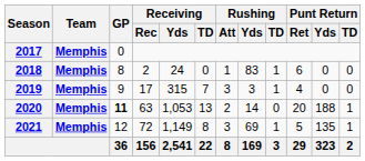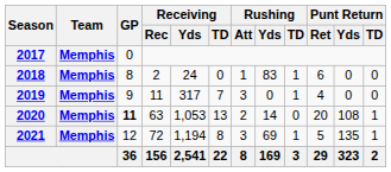2019 | Receiving / Rec: 17 -> 11
2019 | Receiving / Yds: 315 -> 317
2019 | Rushing / Yds: 3 -> 0
2020 | Punt Return / Yds: 188 -> 108
2021 | Receiving / Yds: 1,149 -> 1,194
